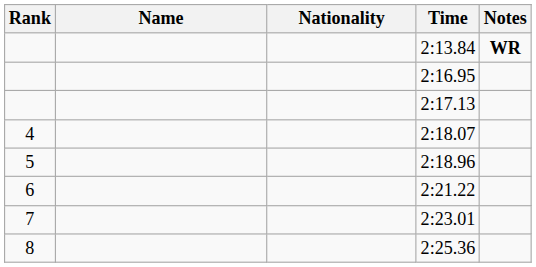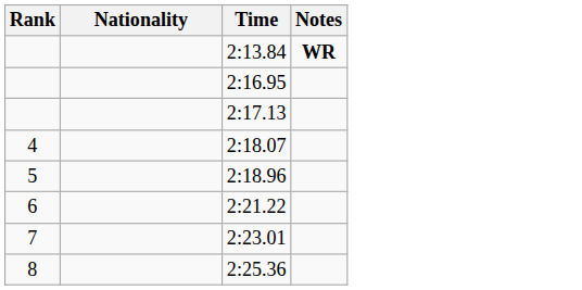- column: Name
